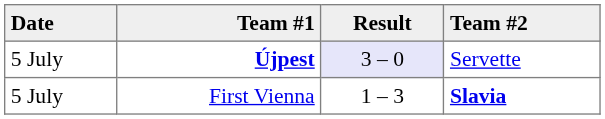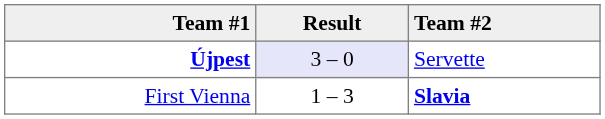- column: Date | 5 July | 5 July
